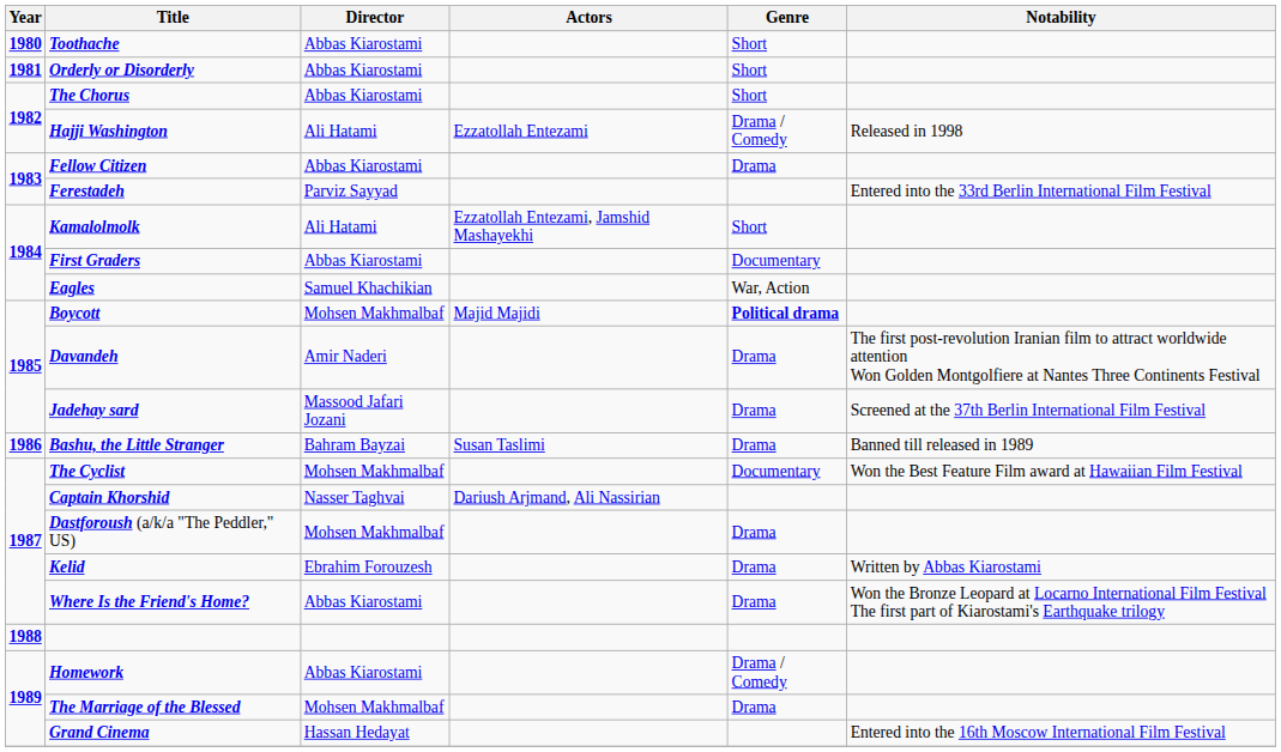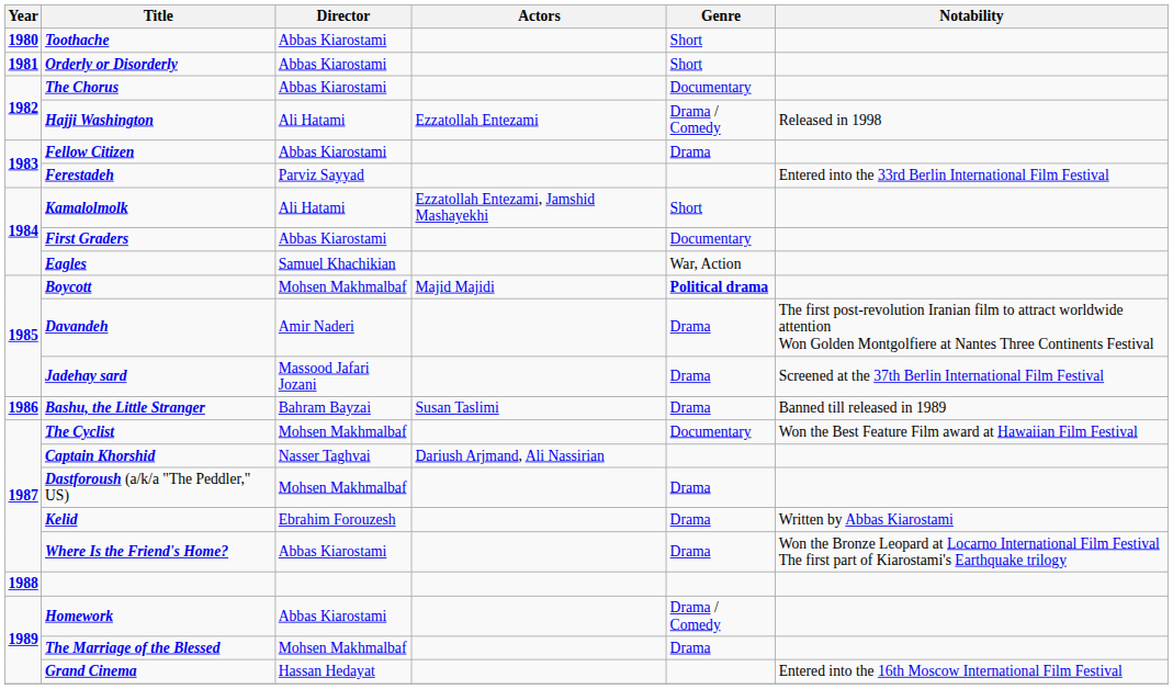The Chorus | Genre: Short -> Documentary
